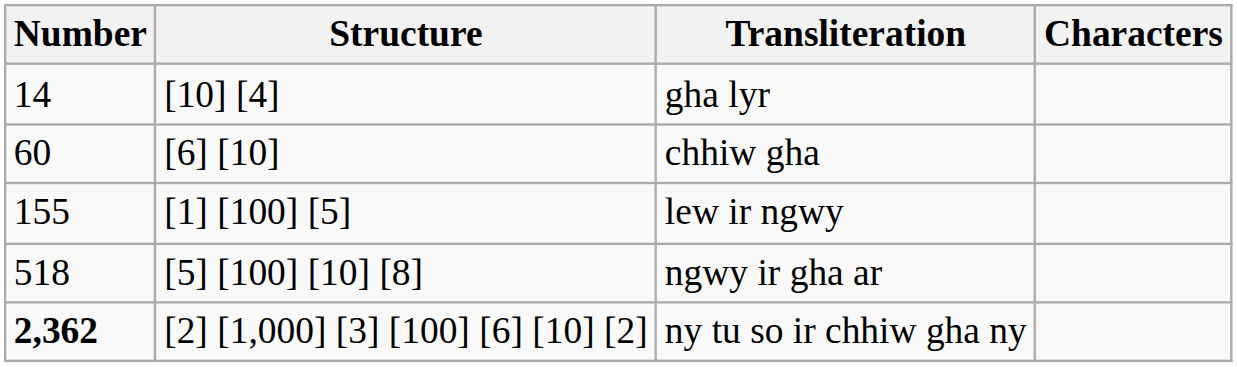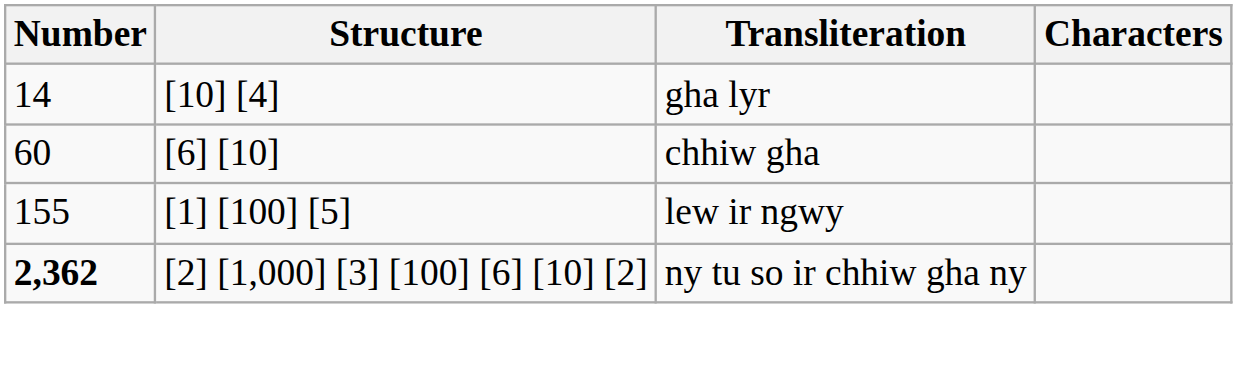- row: 518 | [5] [100] [10] [8] | ngwy ir gha ar
